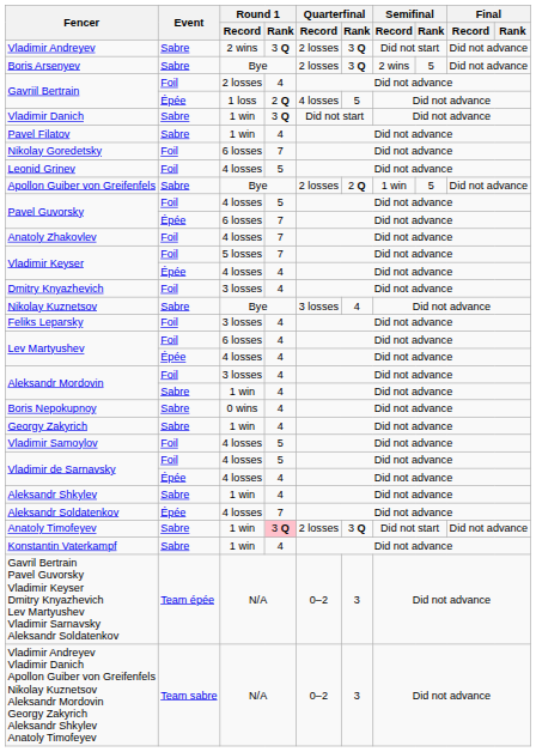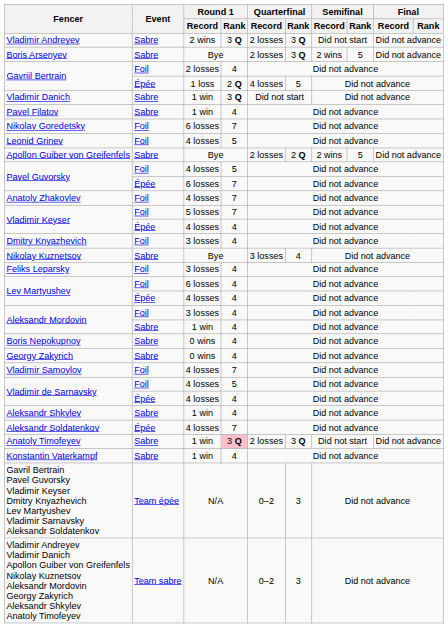Apollon Guiber von Greifenfels | Semifinal / Record: 1 win -> 2 wins
Georgy Zakyrich | Round 1 / Record: 1 win -> 0 wins
Vladimir Samoylov | Round 1 / Rank: 5 -> 7
